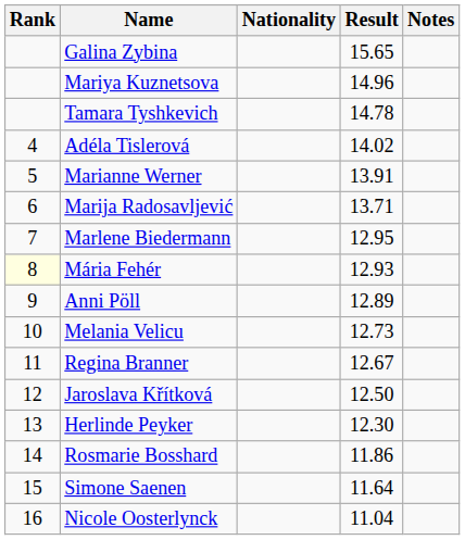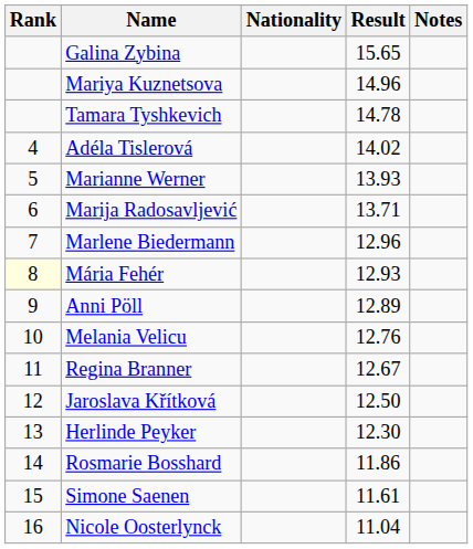Marianne Werner | Result: 13.91 -> 13.93
Marlene Biedermann | Result: 12.95 -> 12.96
Melania Velicu | Result: 12.73 -> 12.76
Simone Saenen | Result: 11.64 -> 11.61
